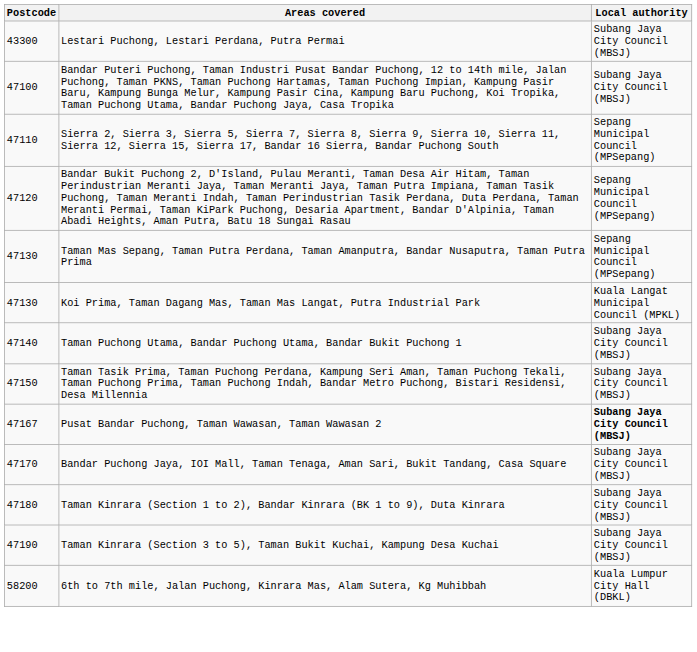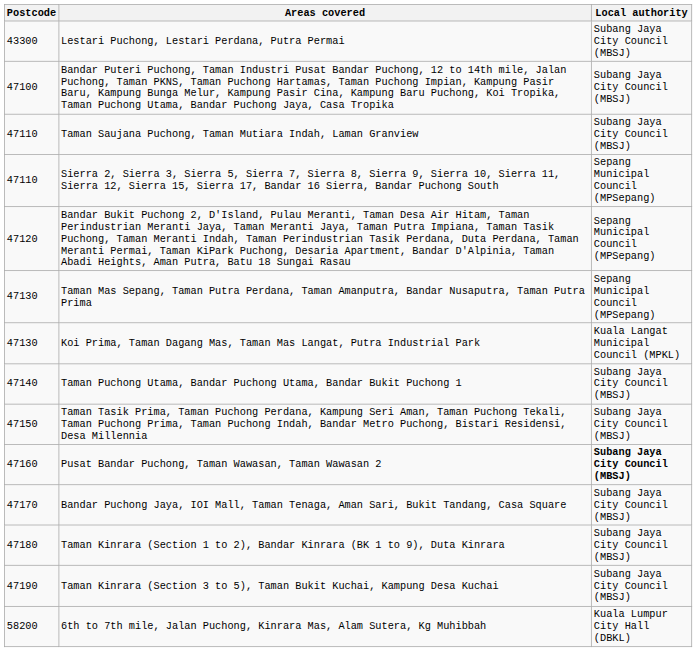+ row: 47110 | Taman Saujana Puchong, Taman Mutiara Indah, Laman Granview | Subang Jaya City Council (MBSJ)
Pusat Bandar Puchong, Taman Wawasan, Taman Wawasan 2 | Postcode: 47167 -> 47160
